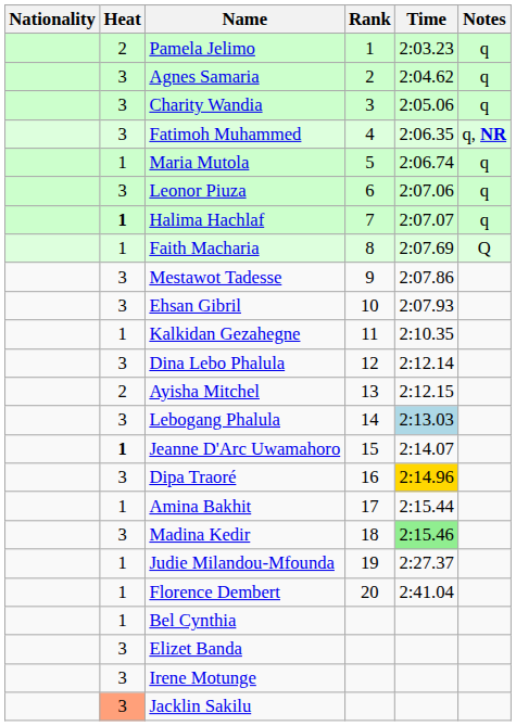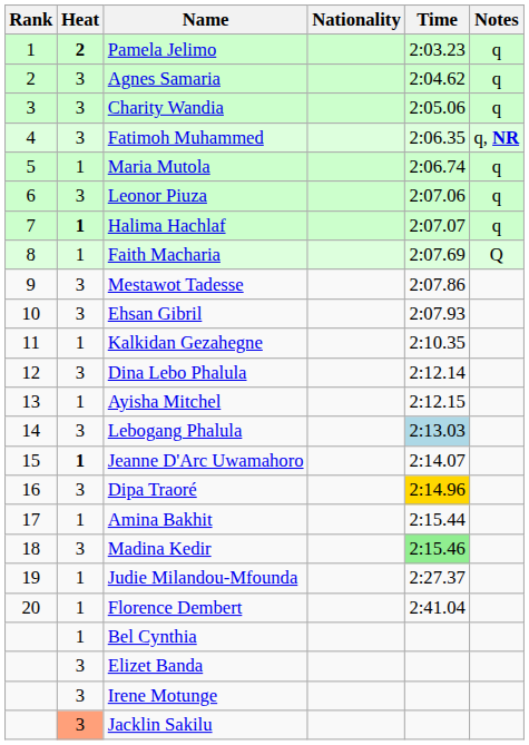columns swapped: Rank <-> Nationality
Pamela Jelimo | Heat: normal -> bold
Ayisha Mitchel | Heat: 2 -> 1
